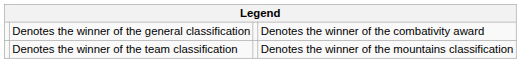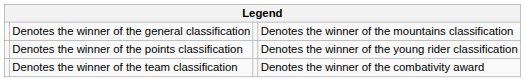Denotes the winner of the general classification | column 4: Denotes the winner of the combativity award -> Denotes the winner of the mountains classification
+ row: Denotes the winner of the points classification | Denotes the winner of the young rider classification
Denotes the winner of the team classification | column 4: Denotes the winner of the mountains classification -> Denotes the winner of the combativity award
